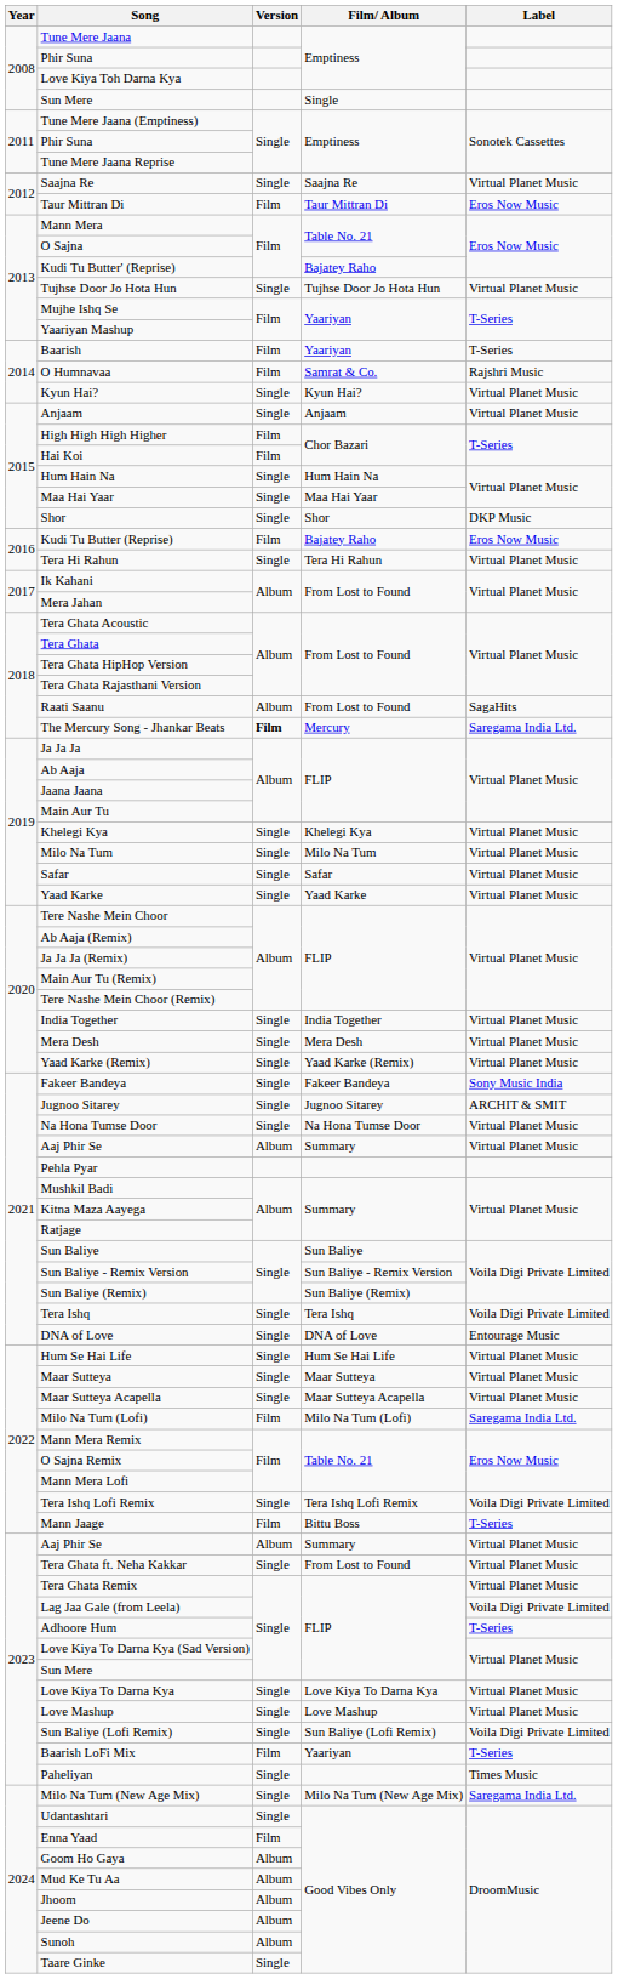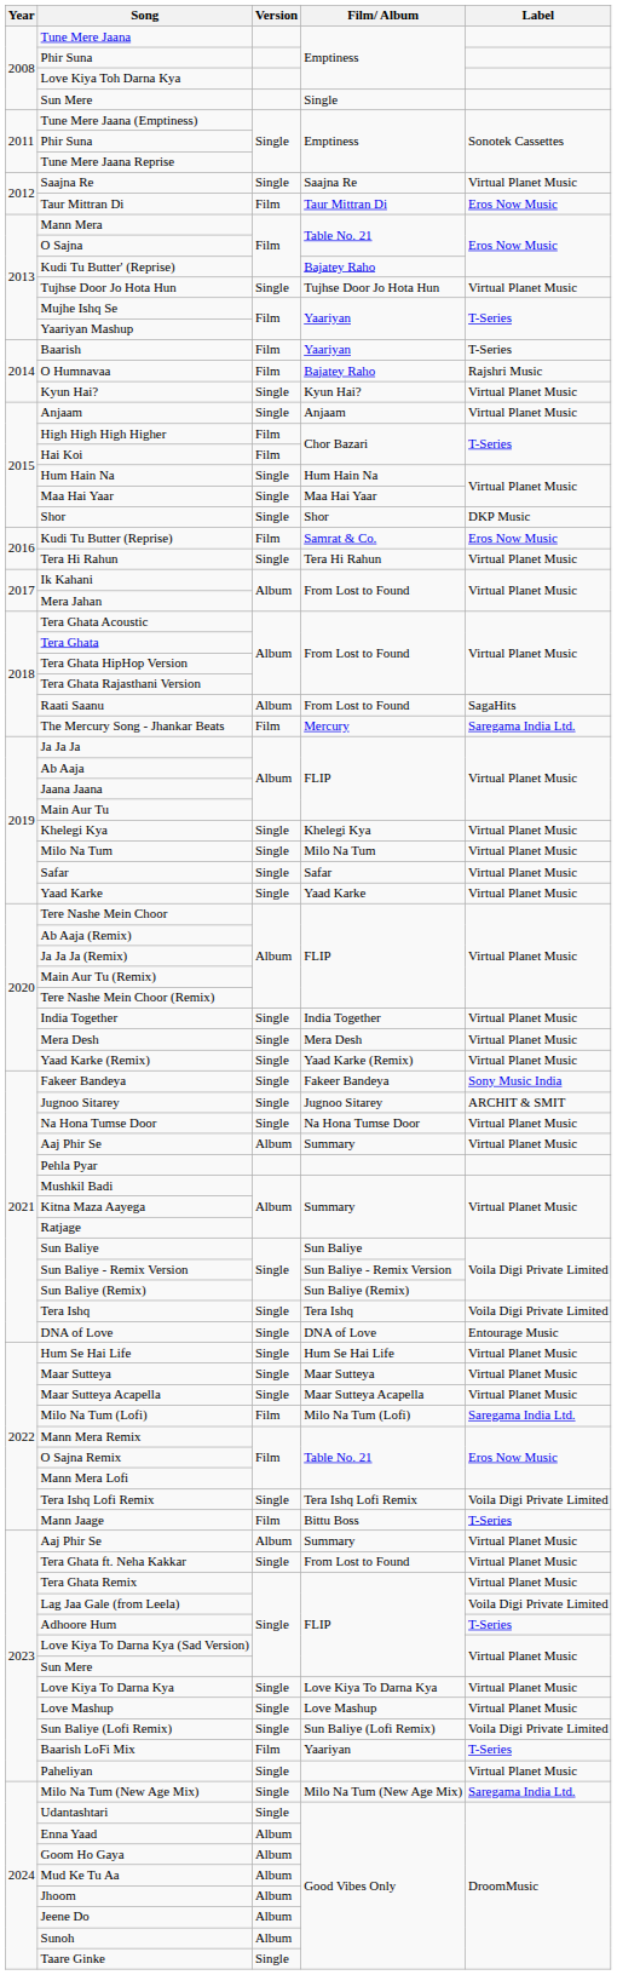O Humnavaa | Film/ Album: Samrat & Co. -> Bajatey Raho
Kudi Tu Butter (Reprise) | Film/ Album: Bajatey Raho -> Samrat & Co.
The Mercury Song - Jhankar Beats | Version: bold -> normal
Paheliyan | Label: Times Music -> Virtual Planet Music
Enna Yaad | Version: Film -> Album
